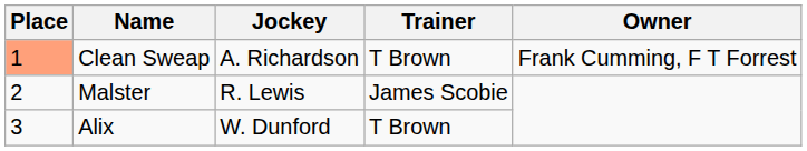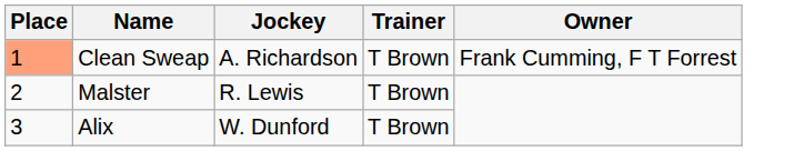Malster | Trainer: James Scobie -> T Brown
